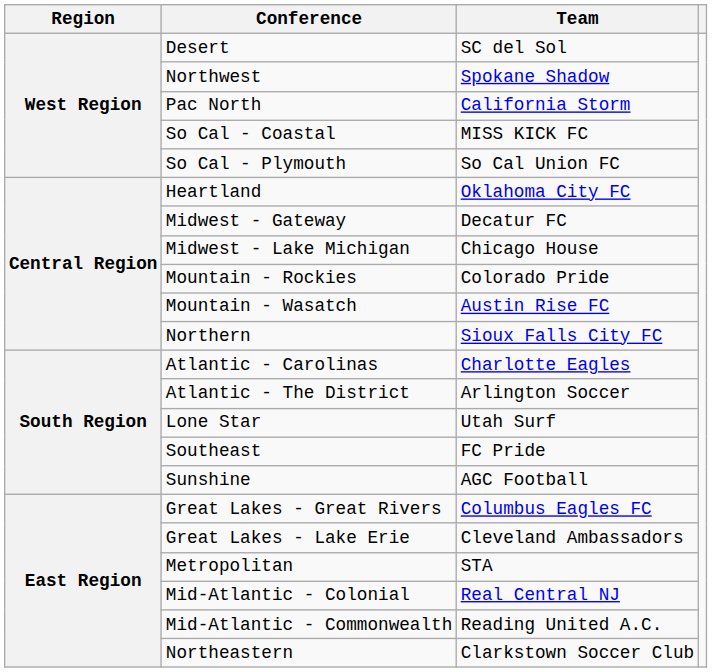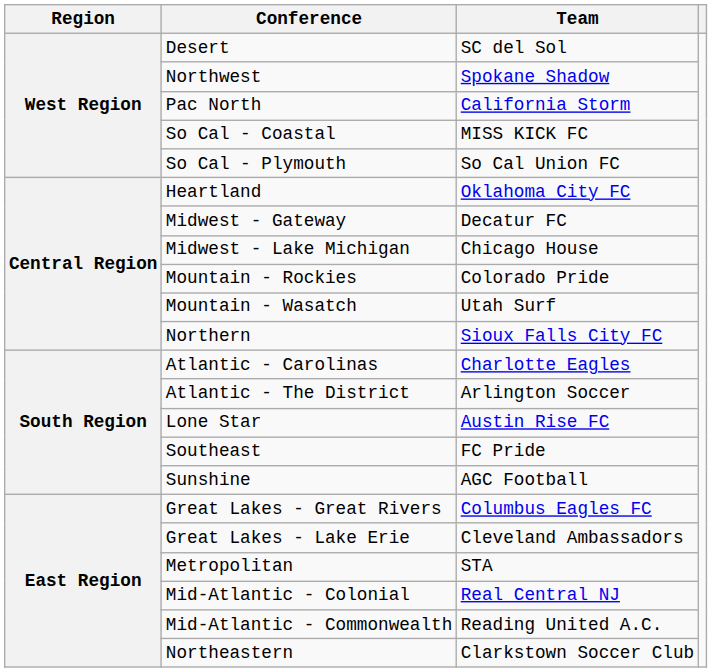Mountain - Wasatch | Team: Austin Rise FC -> Utah Surf
Lone Star | Team: Utah Surf -> Austin Rise FC
